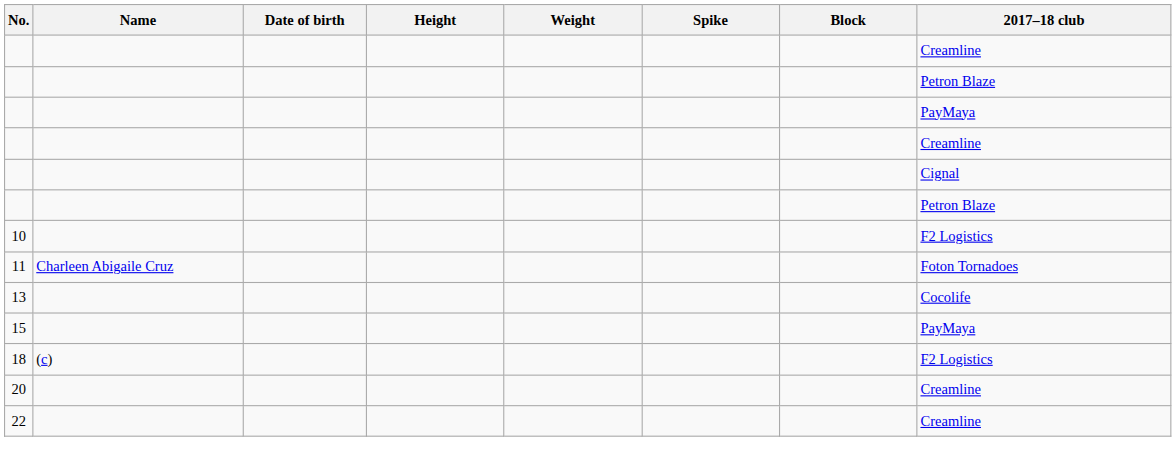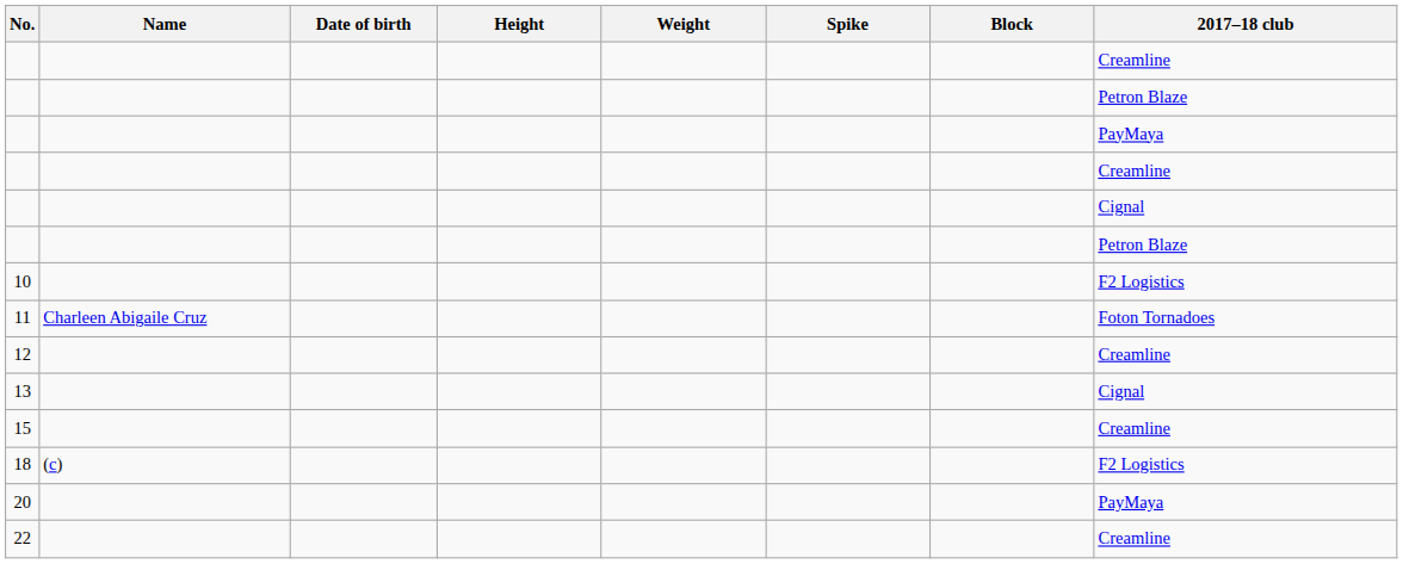+ row: 12 | Creamline
13 | 2017–18 club: Cocolife -> Cignal
15 | 2017–18 club: PayMaya -> Creamline
20 | 2017–18 club: Creamline -> PayMaya
